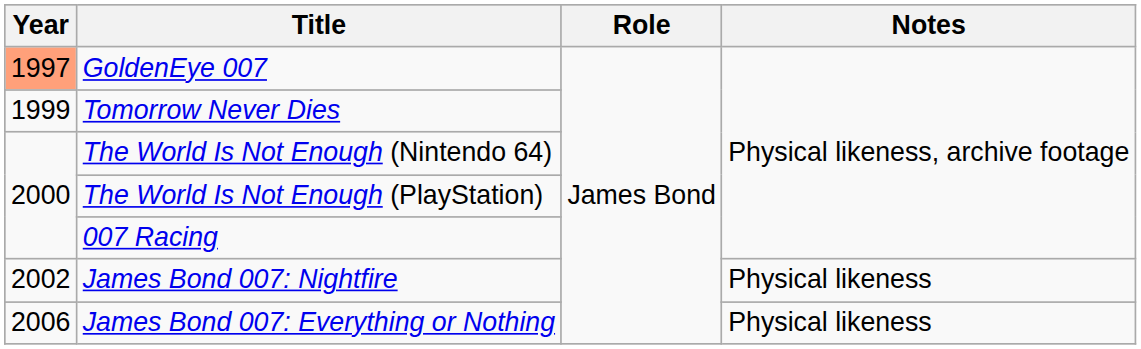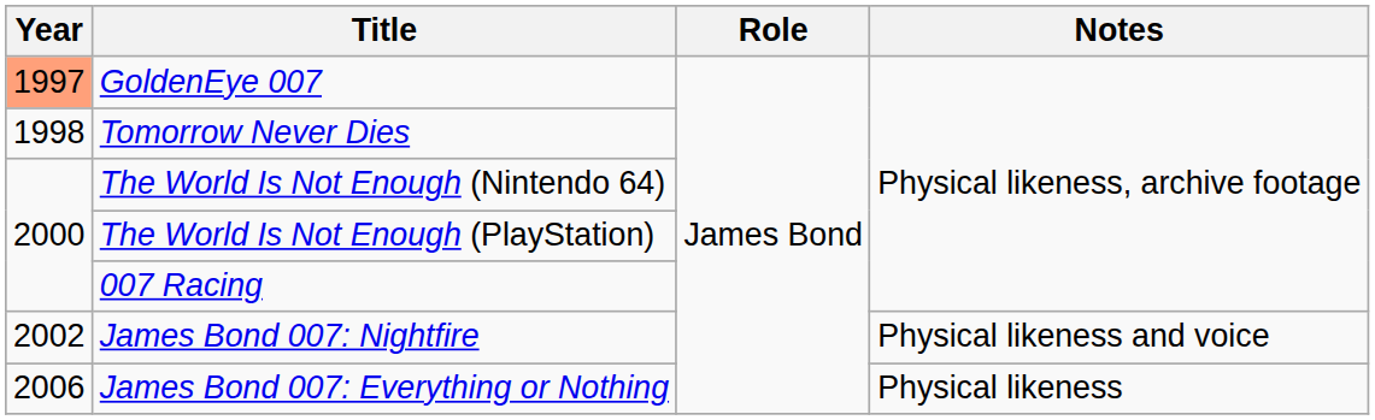Tomorrow Never Dies | Year: 1999 -> 1998
James Bond 007: Nightfire | Notes: Physical likeness -> Physical likeness and voice
